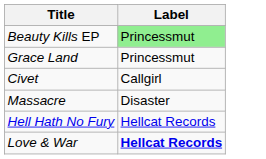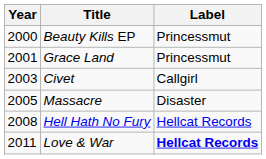+ column: Year | 2000 | 2001 | 2003 | 2005 | 2008 | 2011
Beauty Kills EP | Label: lightgreen background -> no background
